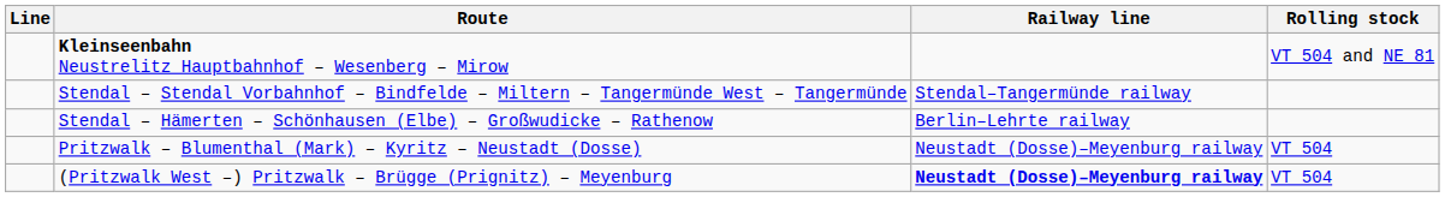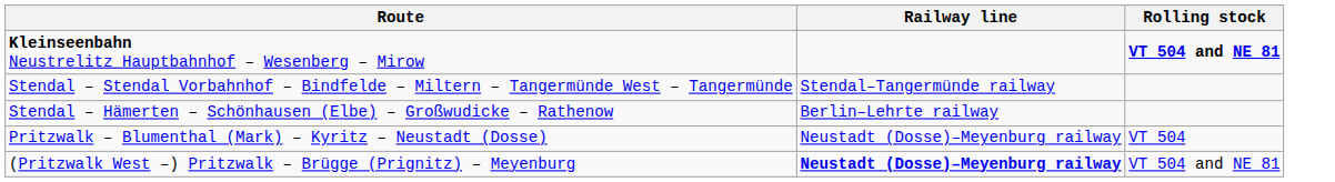- column: Line
Kleinseenbahn Neustrelitz Hauptbahnhof – Wesenberg – Mirow | Rolling stock: normal -> bold
(Pritzwalk West –) Pritzwalk – Brügge (Prignitz) – Meyenburg | Rolling stock: VT 504 -> VT 504 and NE 81
